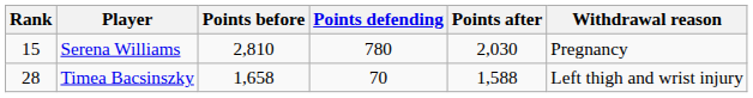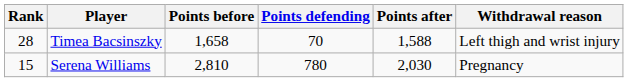rows swapped: Serena Williams <-> Timea Bacsinszky
